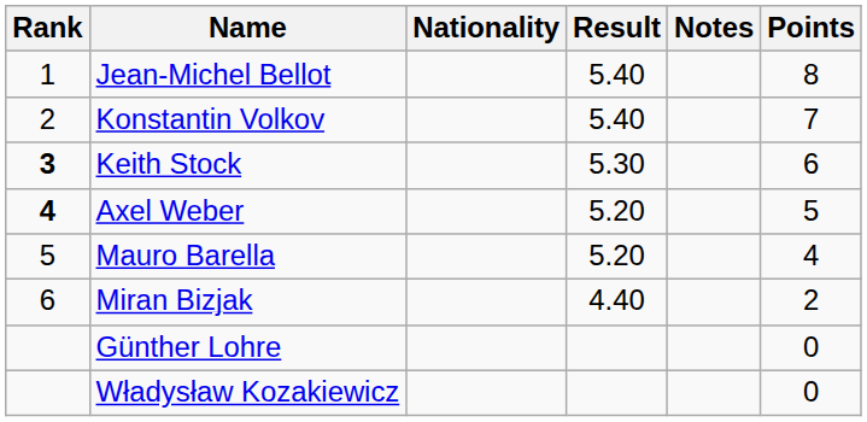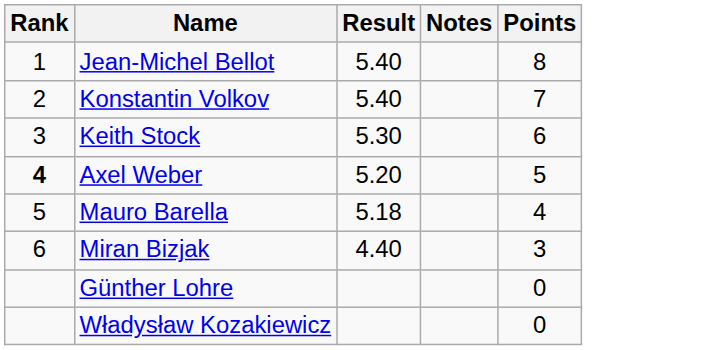- column: Nationality
Keith Stock | Rank: bold -> normal
Mauro Barella | Result: 5.20 -> 5.18
Miran Bizjak | Points: 2 -> 3
